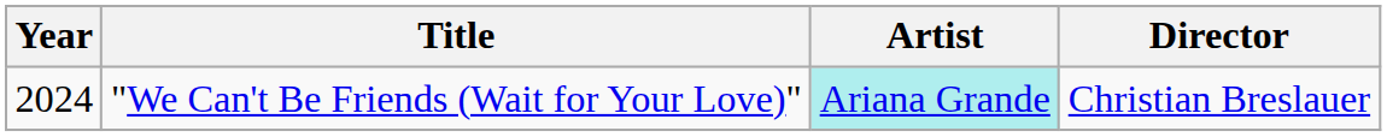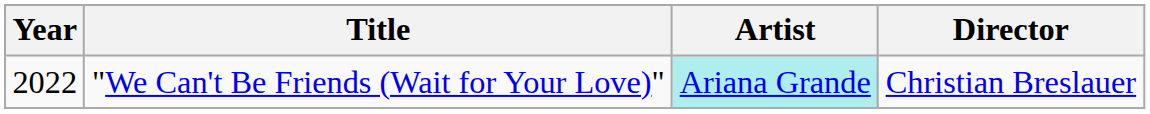"We Can't Be Friends (Wait for Your Love)" | Year: 2024 -> 2022
